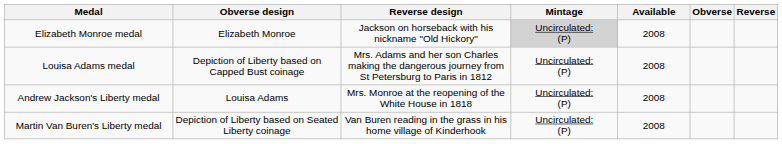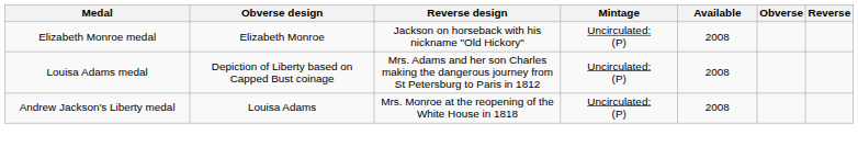Elizabeth Monroe medal | Mintage: lightgrey background -> no background
- row: Martin Van Buren's Liberty medal | Depiction of Liberty based on Seated Liberty coinage | Van Buren reading in the grass in his home village of Kinderhook | Uncirculated: (P) | 2008
